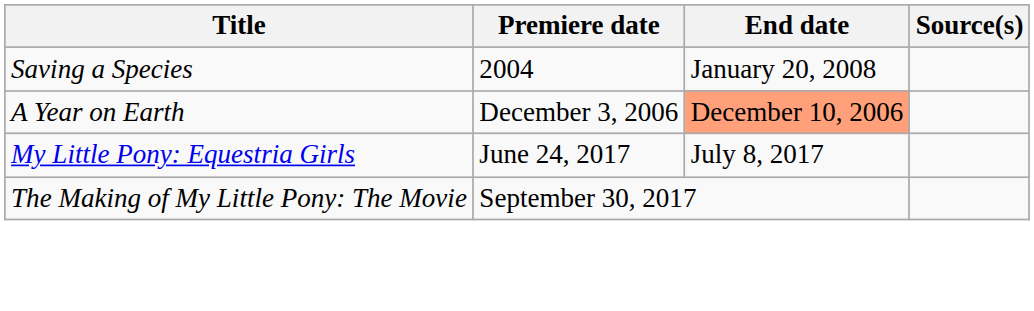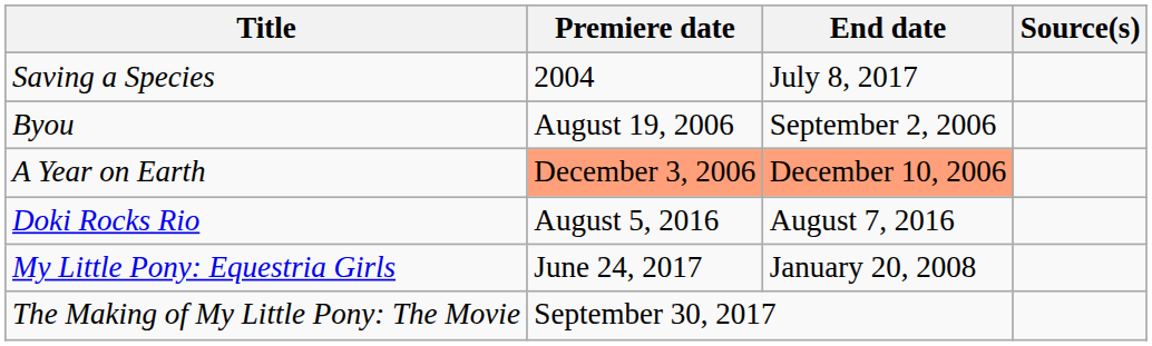Saving a Species | End date: January 20, 2008 -> July 8, 2017
+ row: Byou | August 19, 2006 | September 2, 2006
A Year on Earth | Premiere date: no background -> lightsalmon background
+ row: Doki Rocks Rio | August 5, 2016 | August 7, 2016
My Little Pony: Equestria Girls | End date: July 8, 2017 -> January 20, 2008
